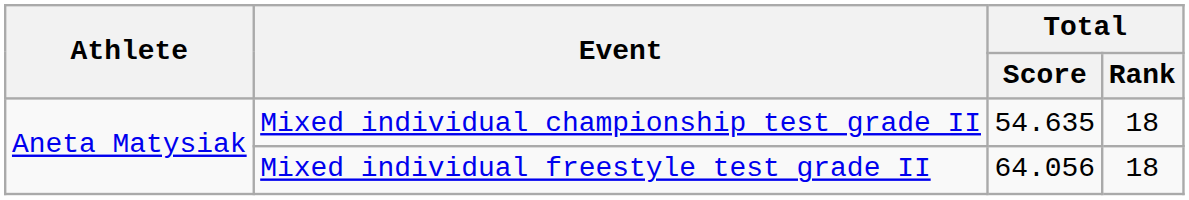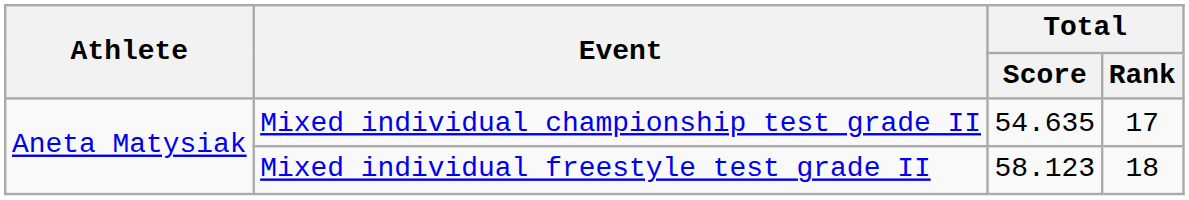Mixed individual championship test grade II | Total / Rank: 18 -> 17
Mixed individual freestyle test grade II | Total / Score: 64.056 -> 58.123
